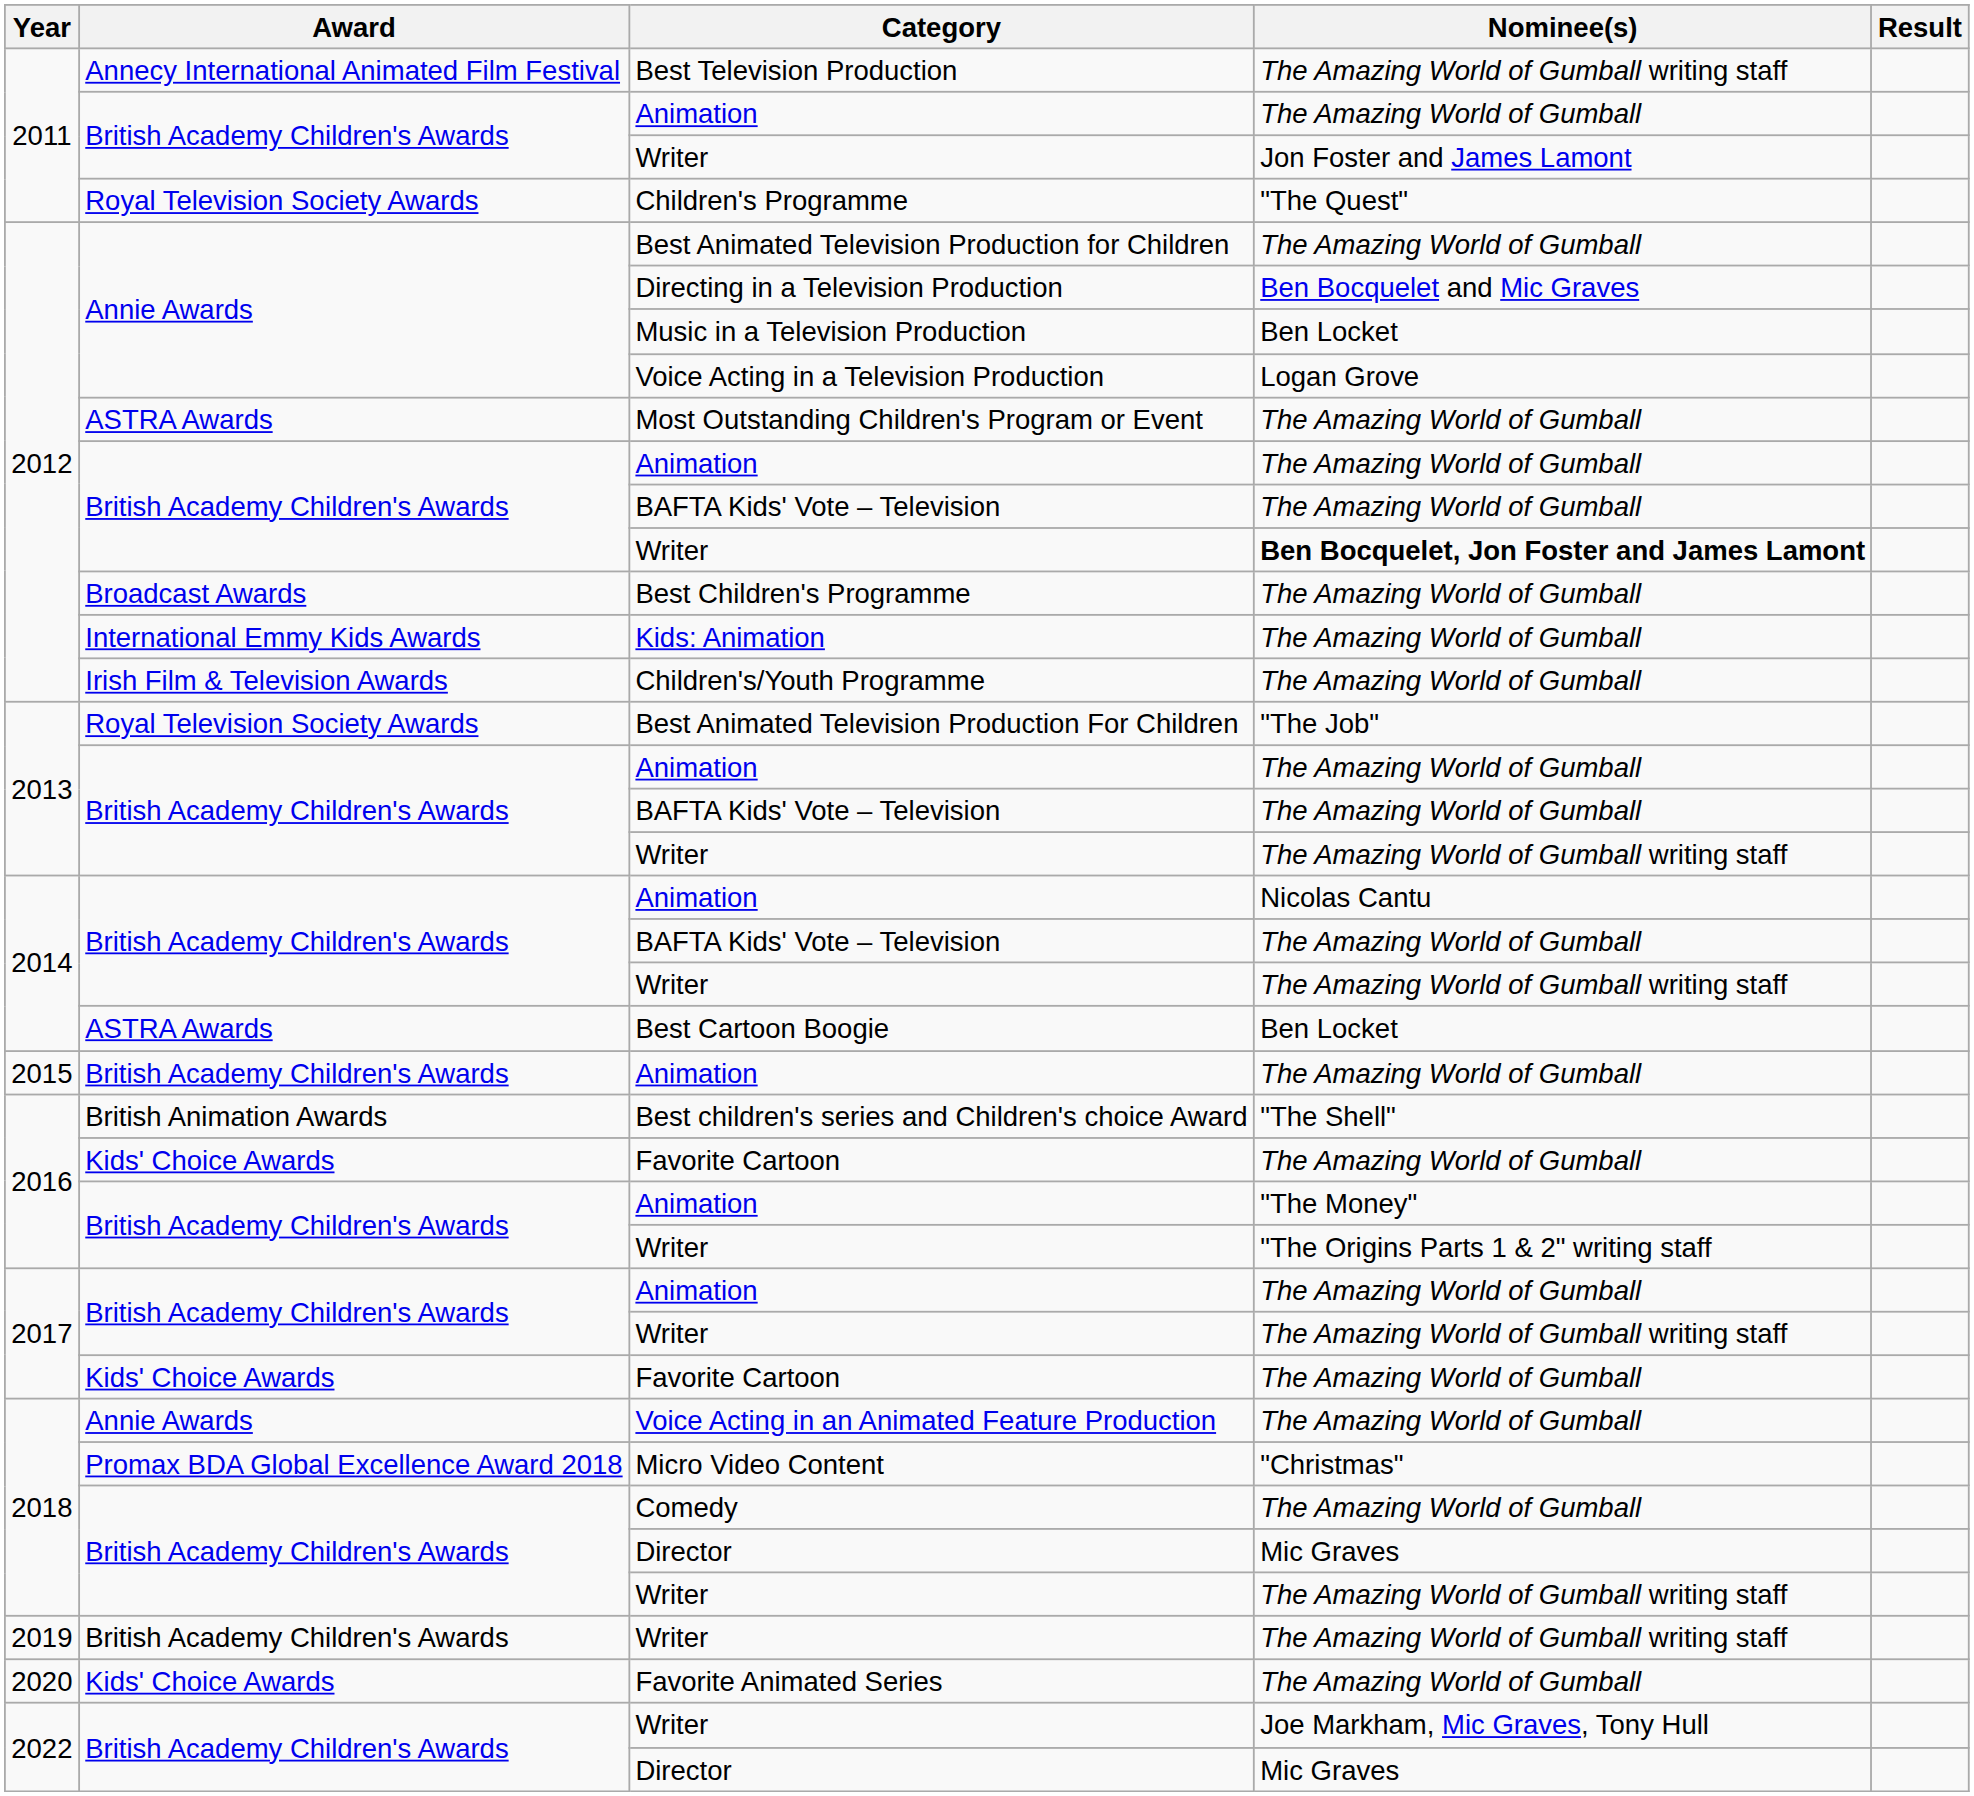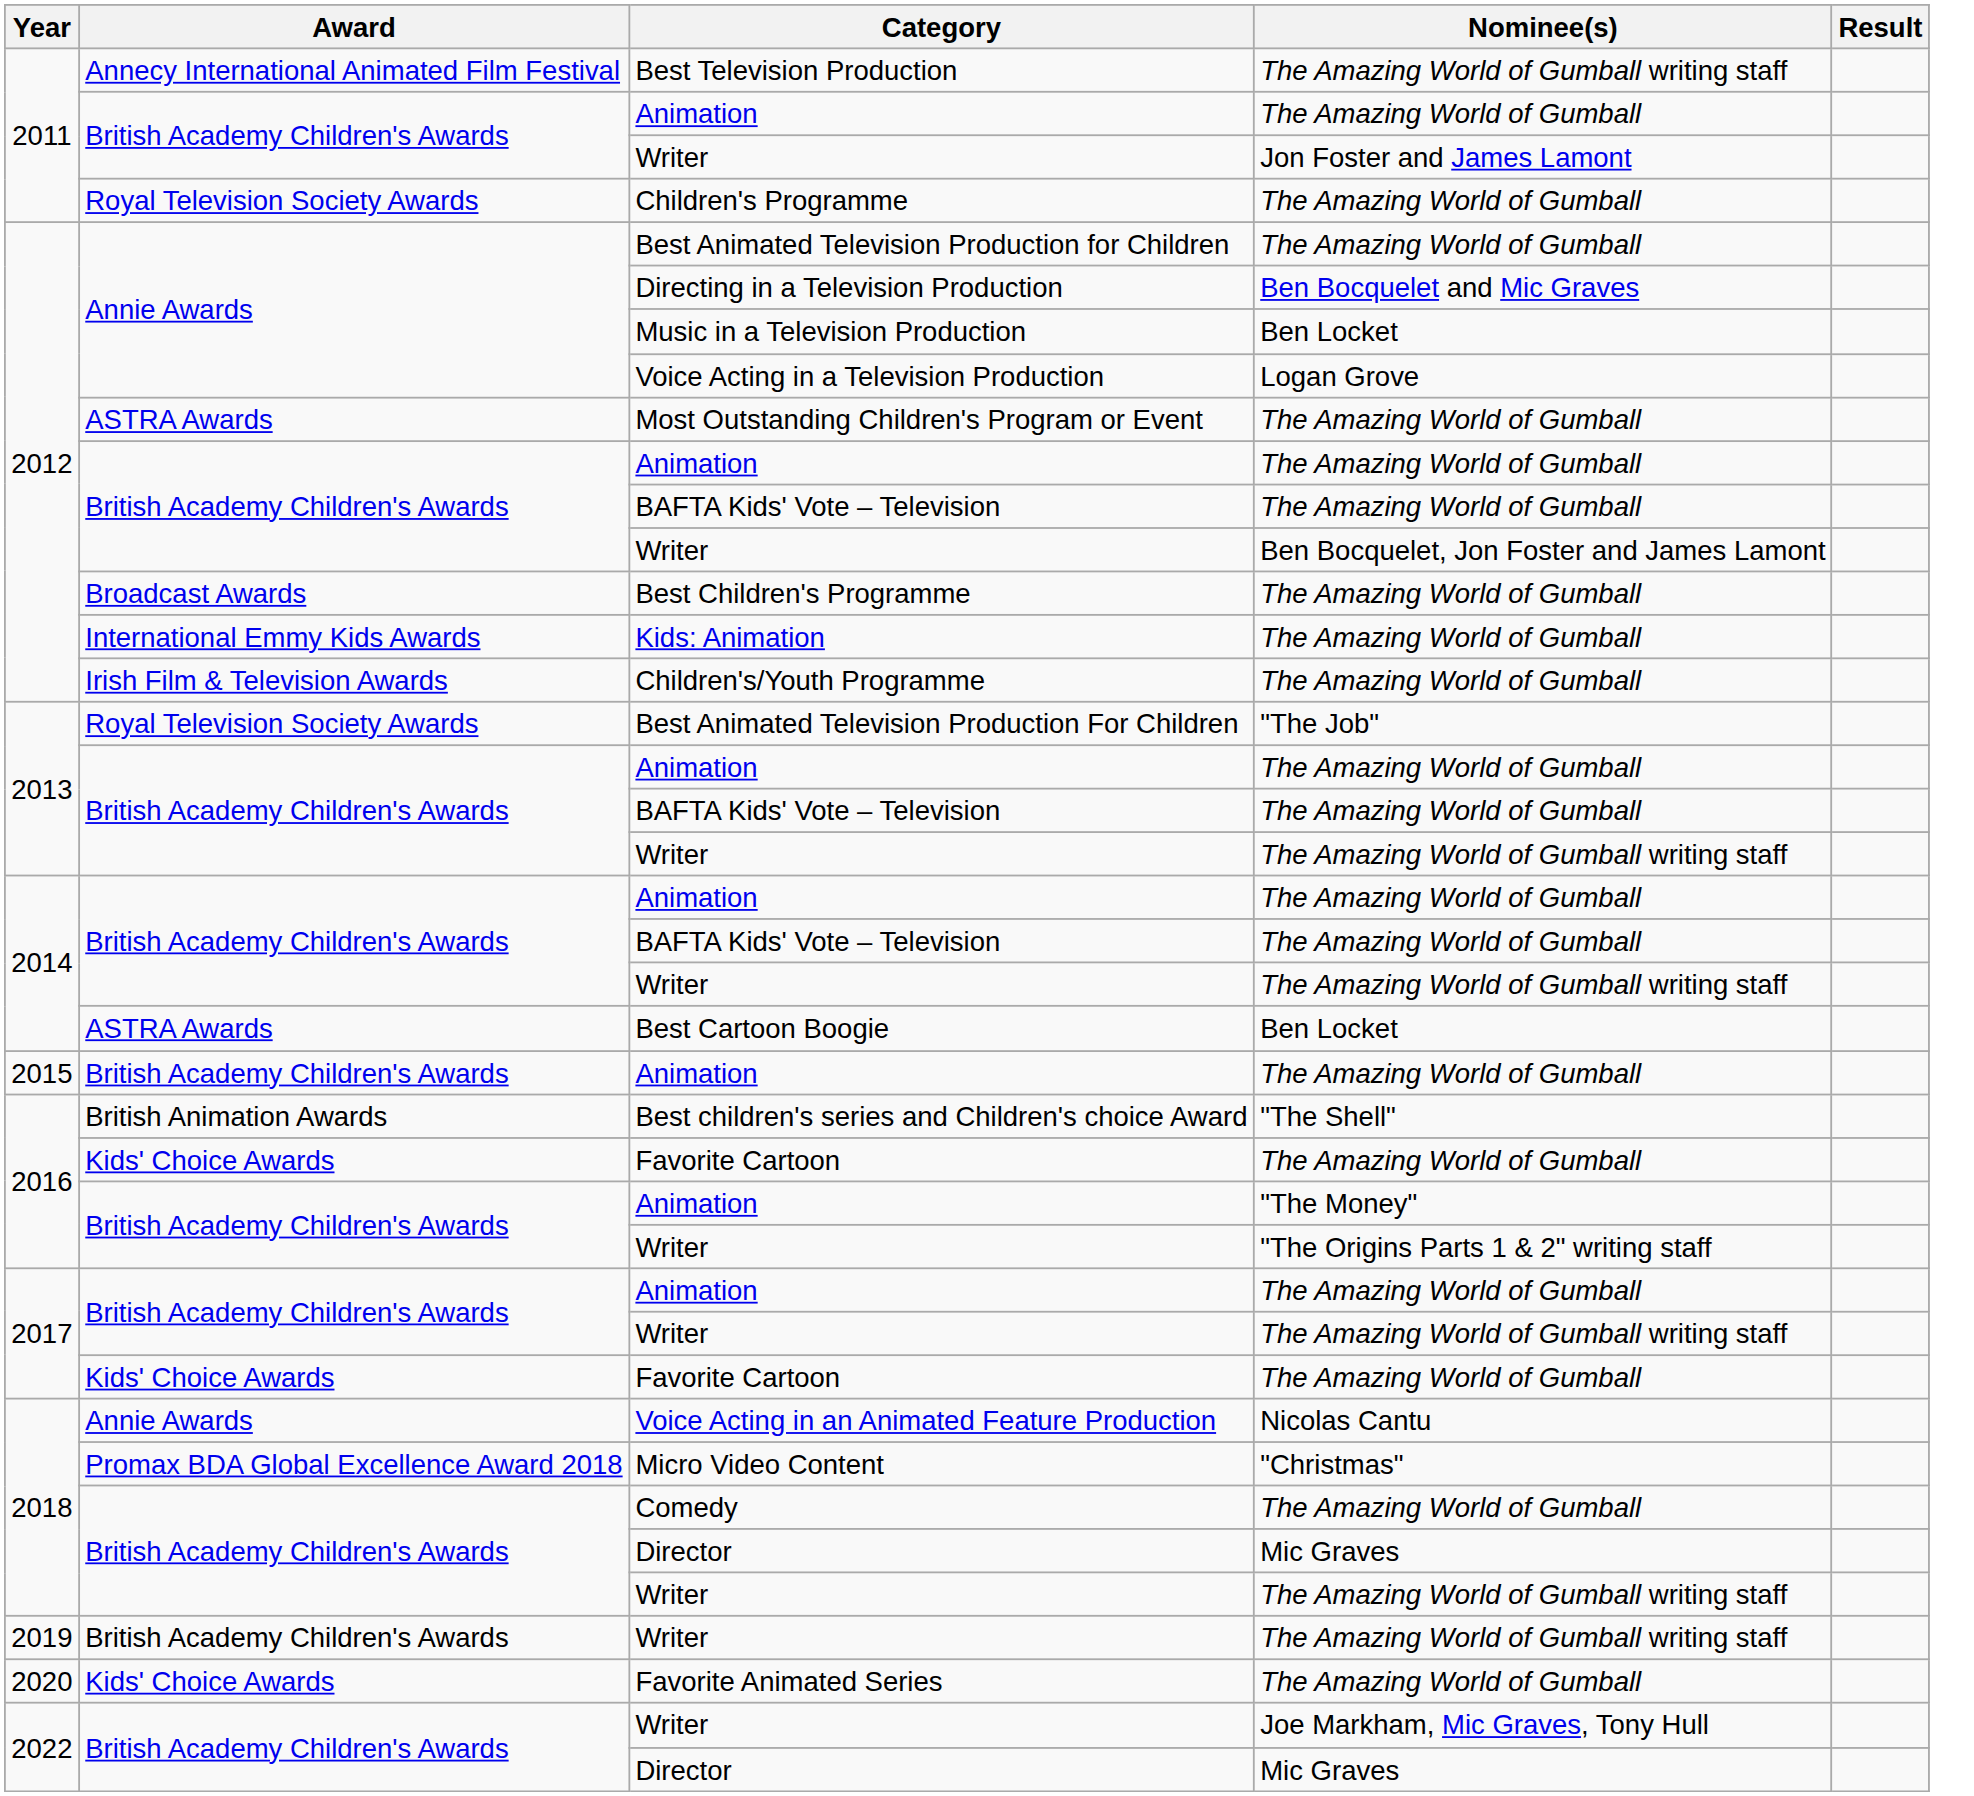Children's Programme | Nominee(s): "The Quest" -> The Amazing World of Gumball
2012 / Writer | Nominee(s): bold -> normal
2014 / Animation | Nominee(s): Nicolas Cantu -> The Amazing World of Gumball
Voice Acting in an Animated Feature Production | Nominee(s): The Amazing World of Gumball -> Nicolas Cantu
